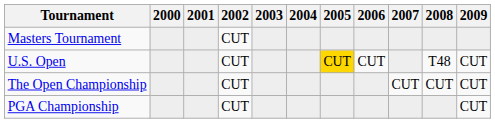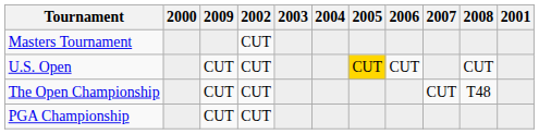columns swapped: 2001 <-> 2009
U.S. Open | 2008: T48 -> CUT
The Open Championship | 2008: CUT -> T48
